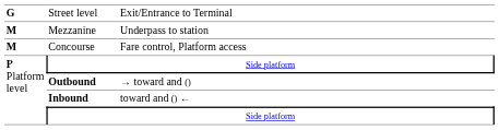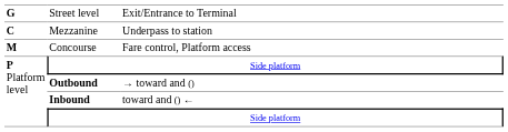Mezzanine | column 1: M -> C
